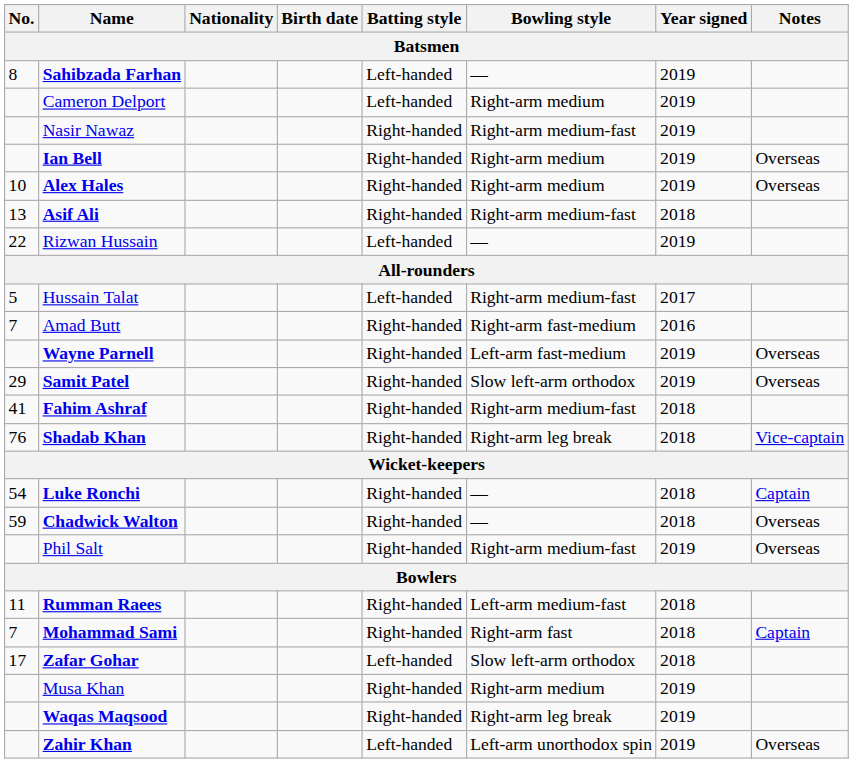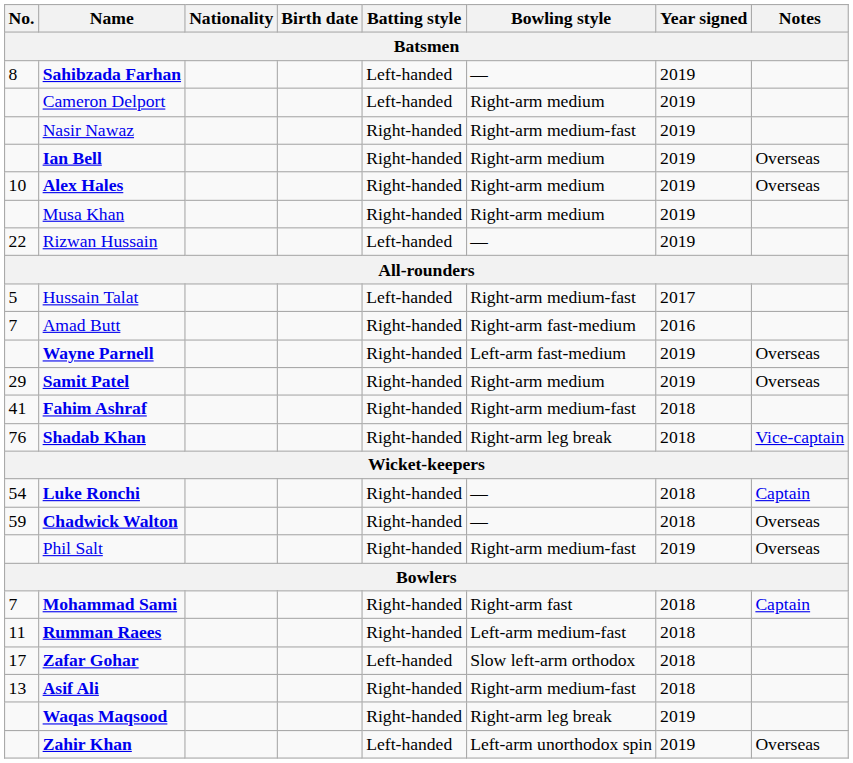rows swapped: Asif Ali <-> Musa Khan
Samit Patel | Bowling style: Slow left-arm orthodox -> Right-arm medium
rows swapped: Mohammad Sami <-> Rumman Raees
